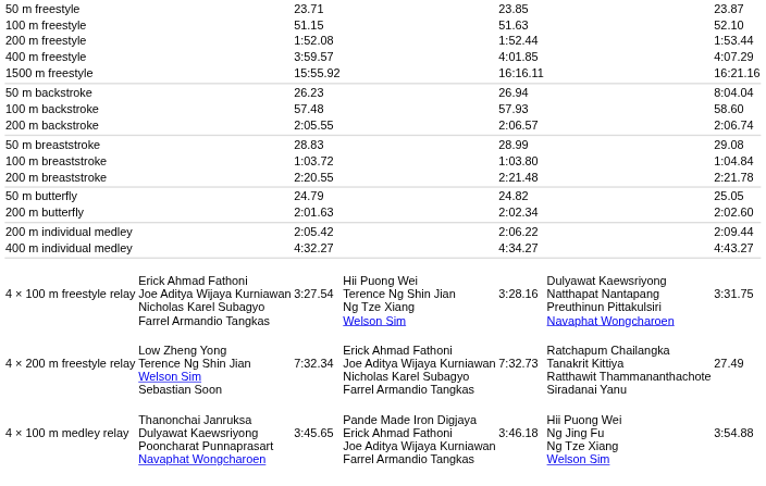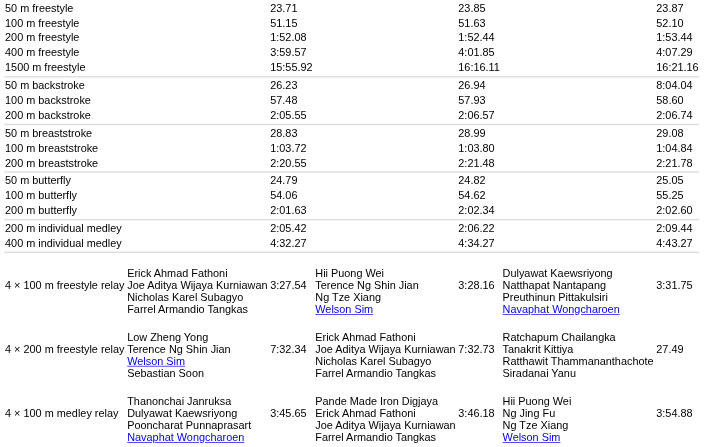+ row: 100 m butterfly | 54.06 | 54.62 | 55.25
